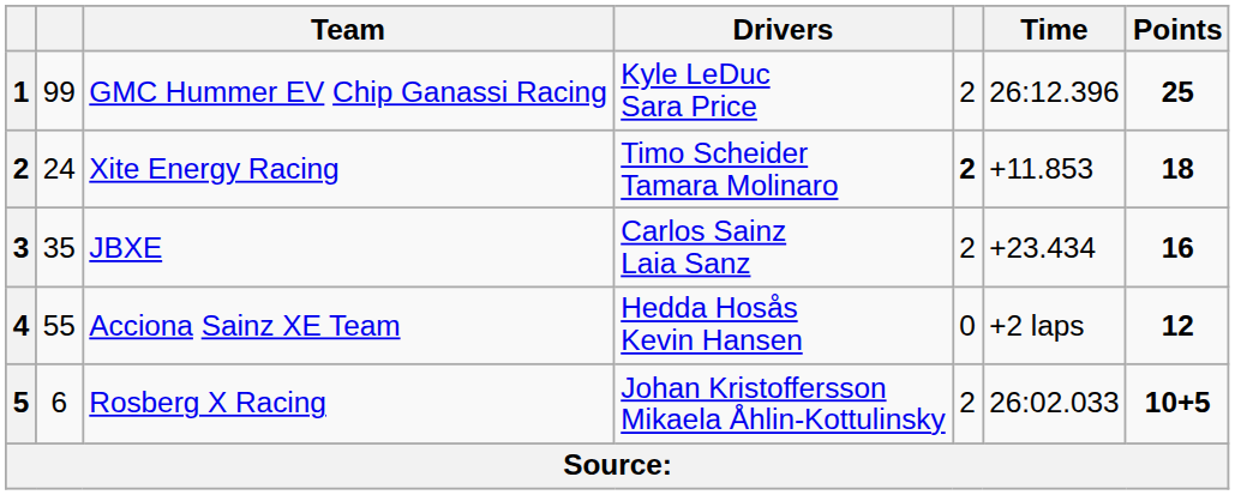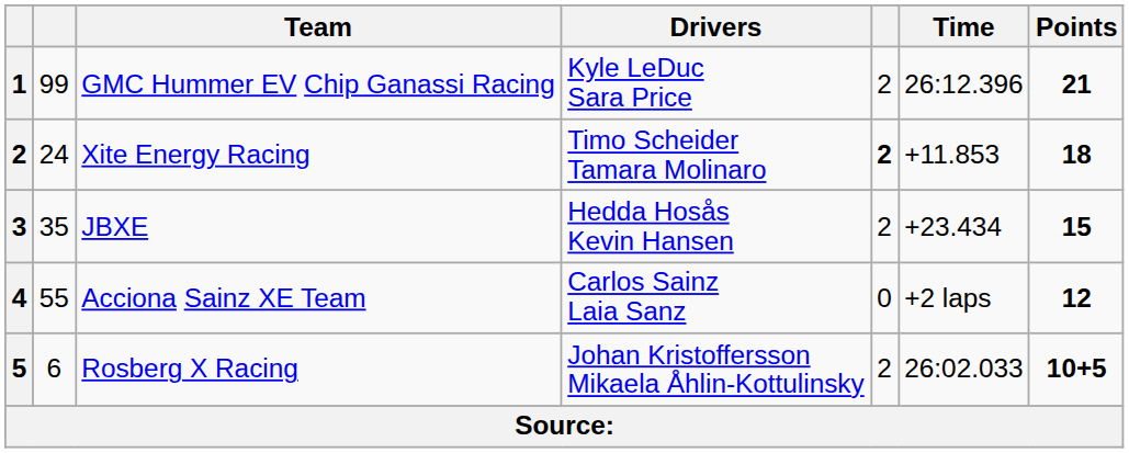GMC Hummer EV Chip Ganassi Racing | Points: 25 -> 21
JBXE | Drivers: Carlos Sainz Laia Sanz -> Hedda Hosås Kevin Hansen
JBXE | Points: 16 -> 15
Acciona Sainz XE Team | Drivers: Hedda Hosås Kevin Hansen -> Carlos Sainz Laia Sanz
